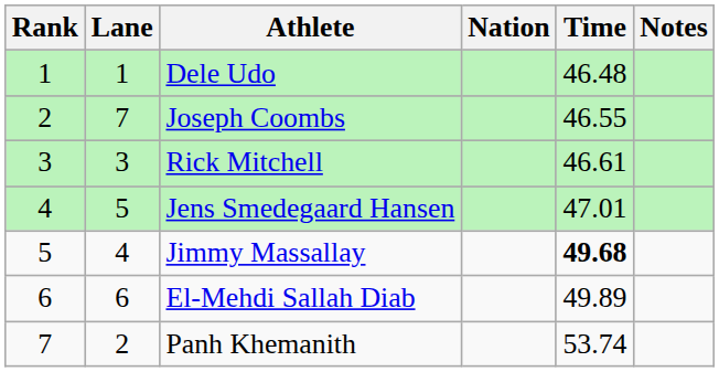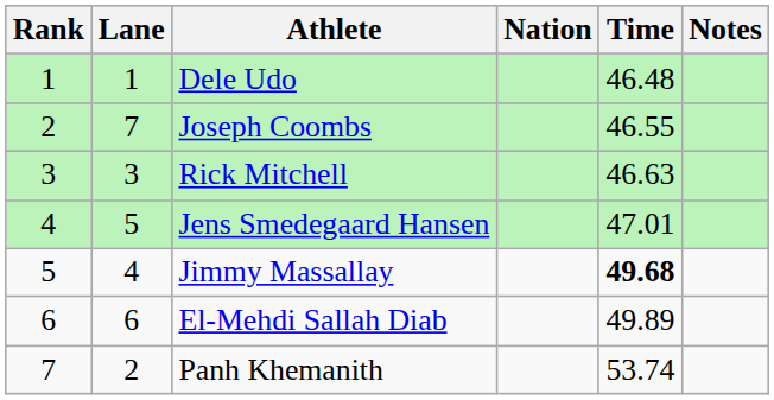Rick Mitchell | Time: 46.61 -> 46.63
